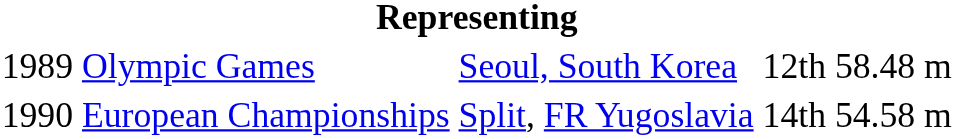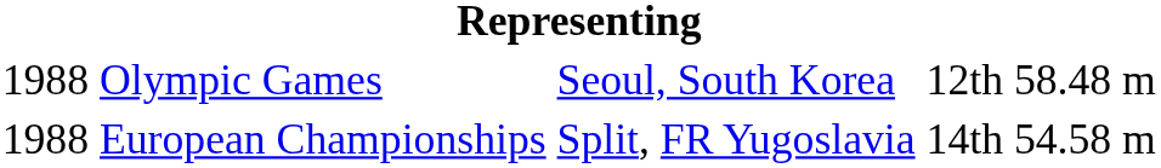Olympic Games | column 1: 1989 -> 1988
European Championships | column 1: 1990 -> 1988
